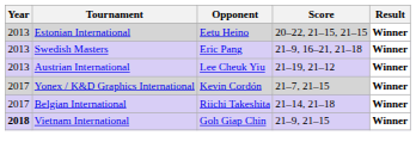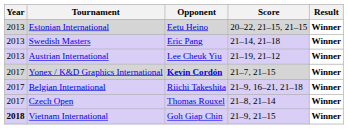Swedish Masters | Score: 21–9, 16–21, 21–18 -> 21–14, 21–18
Yonex / K&D Graphics International | Opponent: normal -> bold
Belgian International | Score: 21–14, 21–18 -> 21–9, 16–21, 21–18
+ row: 2017 | Czech Open | Thomas Rouxel | 21–8, 21–14 | Winner
